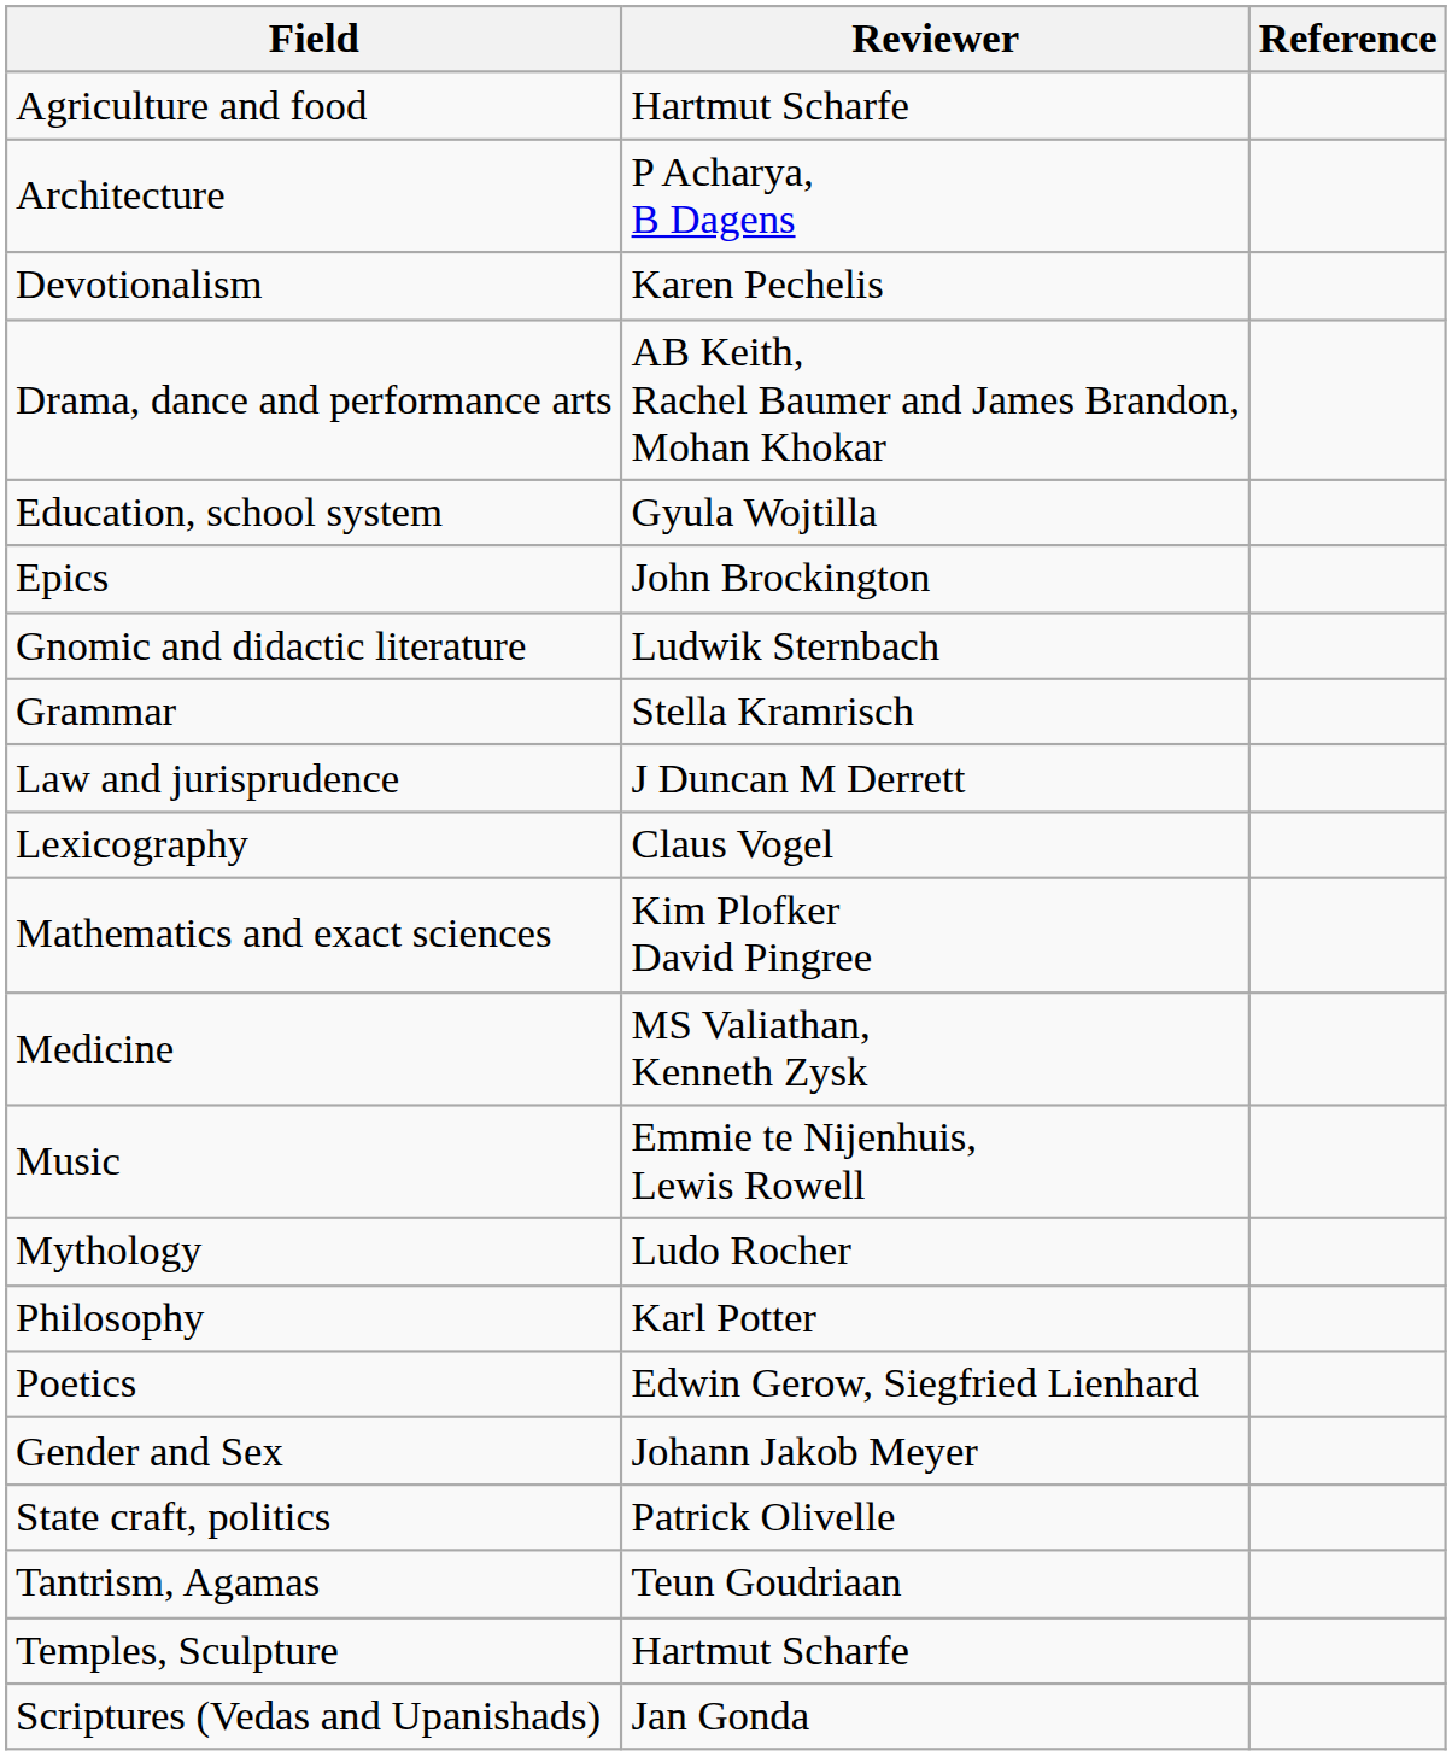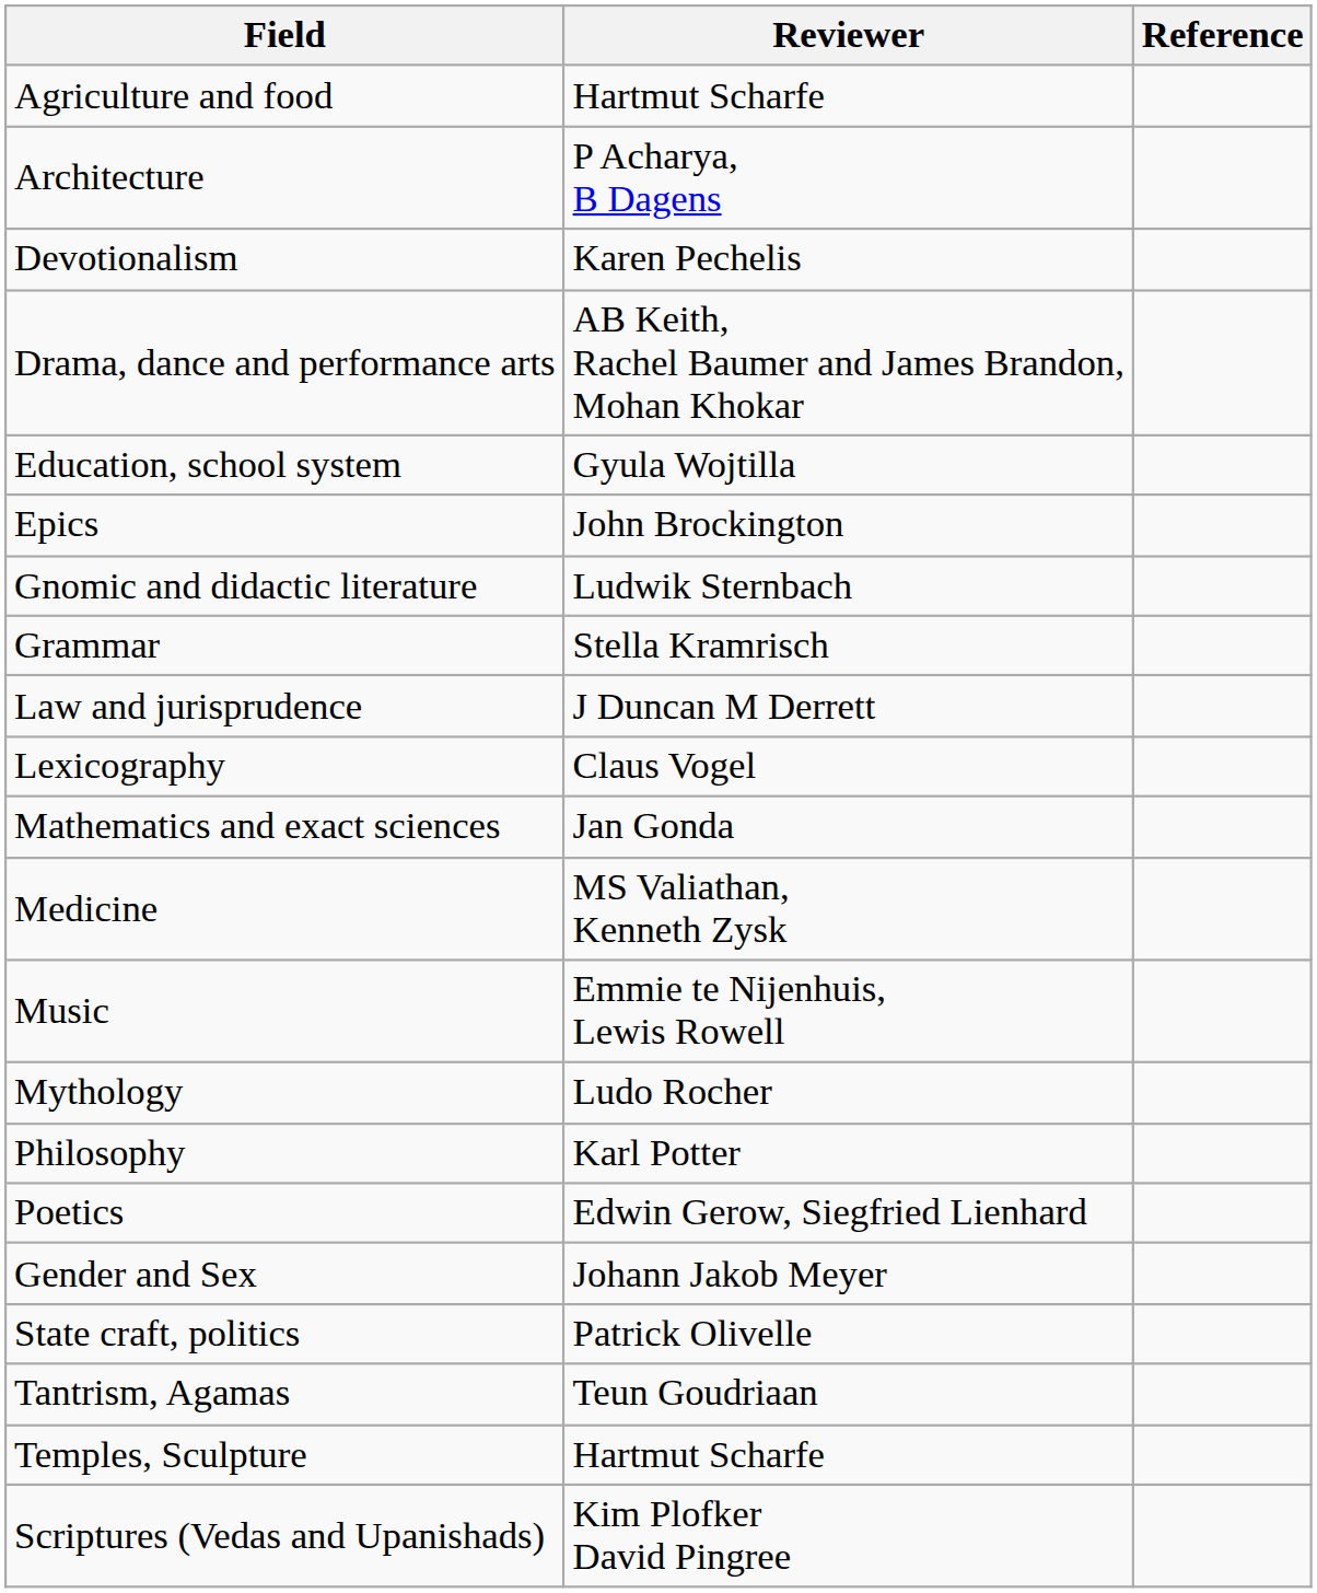Mathematics and exact sciences | Reviewer: Kim Plofker David Pingree -> Jan Gonda
Scriptures (Vedas and Upanishads) | Reviewer: Jan Gonda -> Kim Plofker David Pingree
